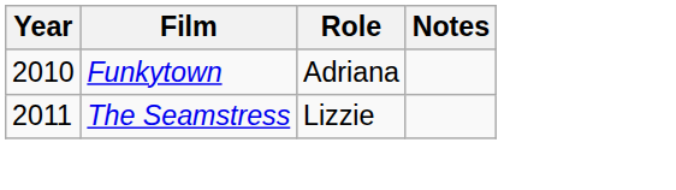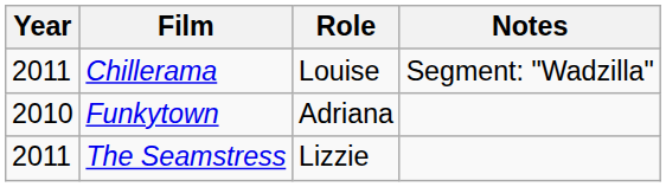+ row: 2011 | Chillerama | Louise | Segment: "Wadzilla"
